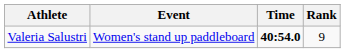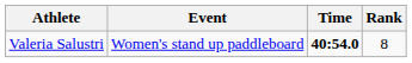Valeria Salustri | Rank: 9 -> 8
